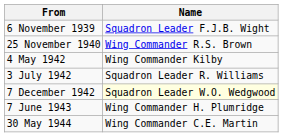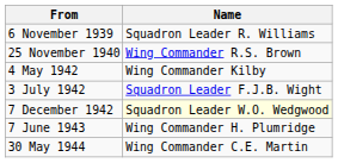6 November 1939 | Name: Squadron Leader F.J.B. Wight -> Squadron Leader R. Williams
3 July 1942 | Name: Squadron Leader R. Williams -> Squadron Leader F.J.B. Wight
